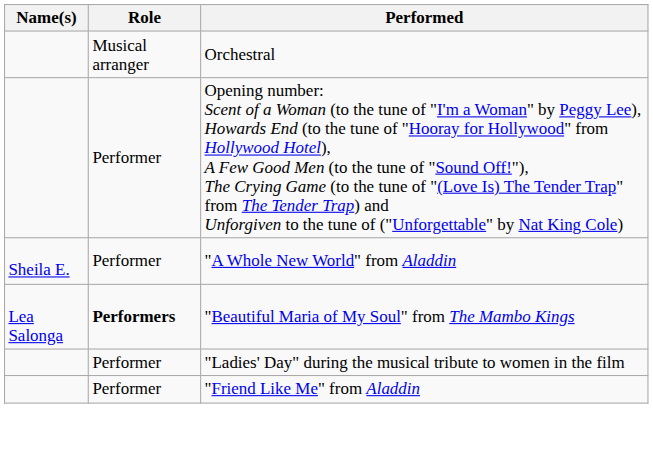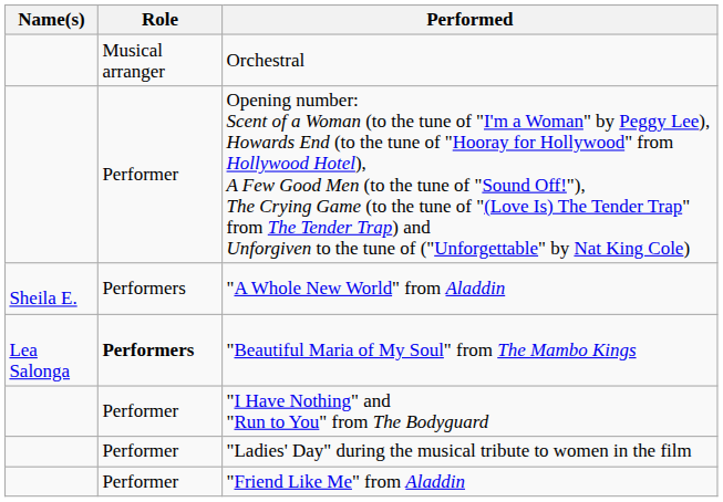"A Whole New World" from Aladdin | Role: Performer -> Performers
+ row: Performer | "I Have Nothing" and "Run to You" from The Bodyguard
